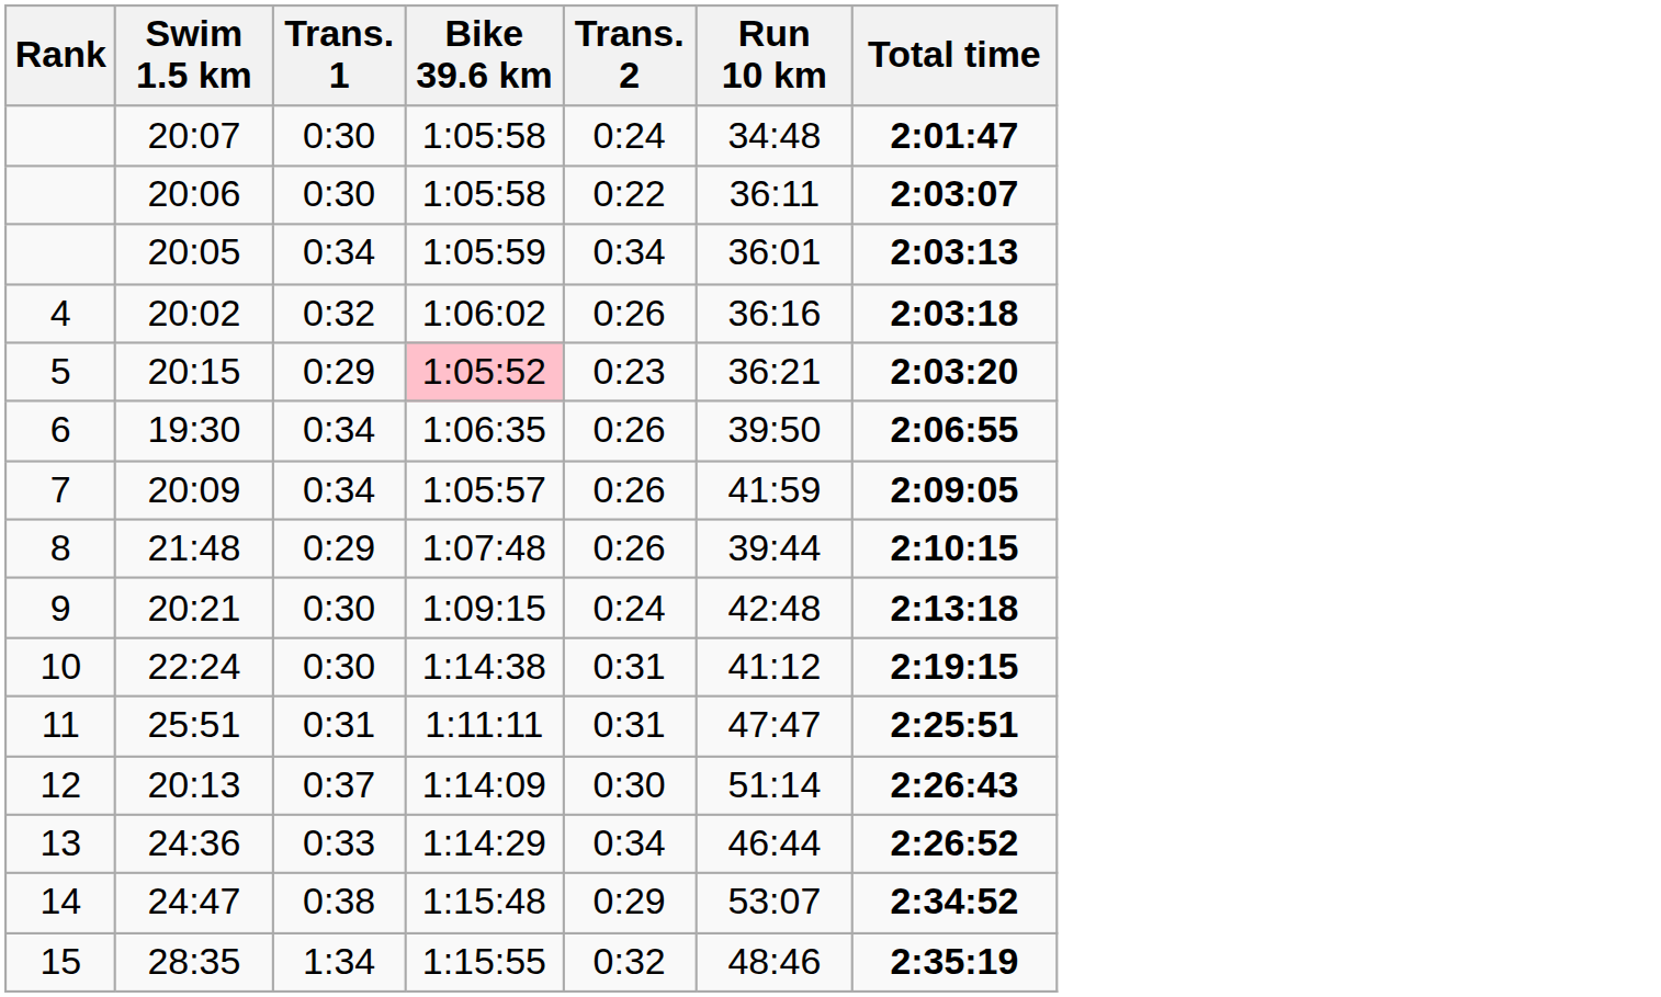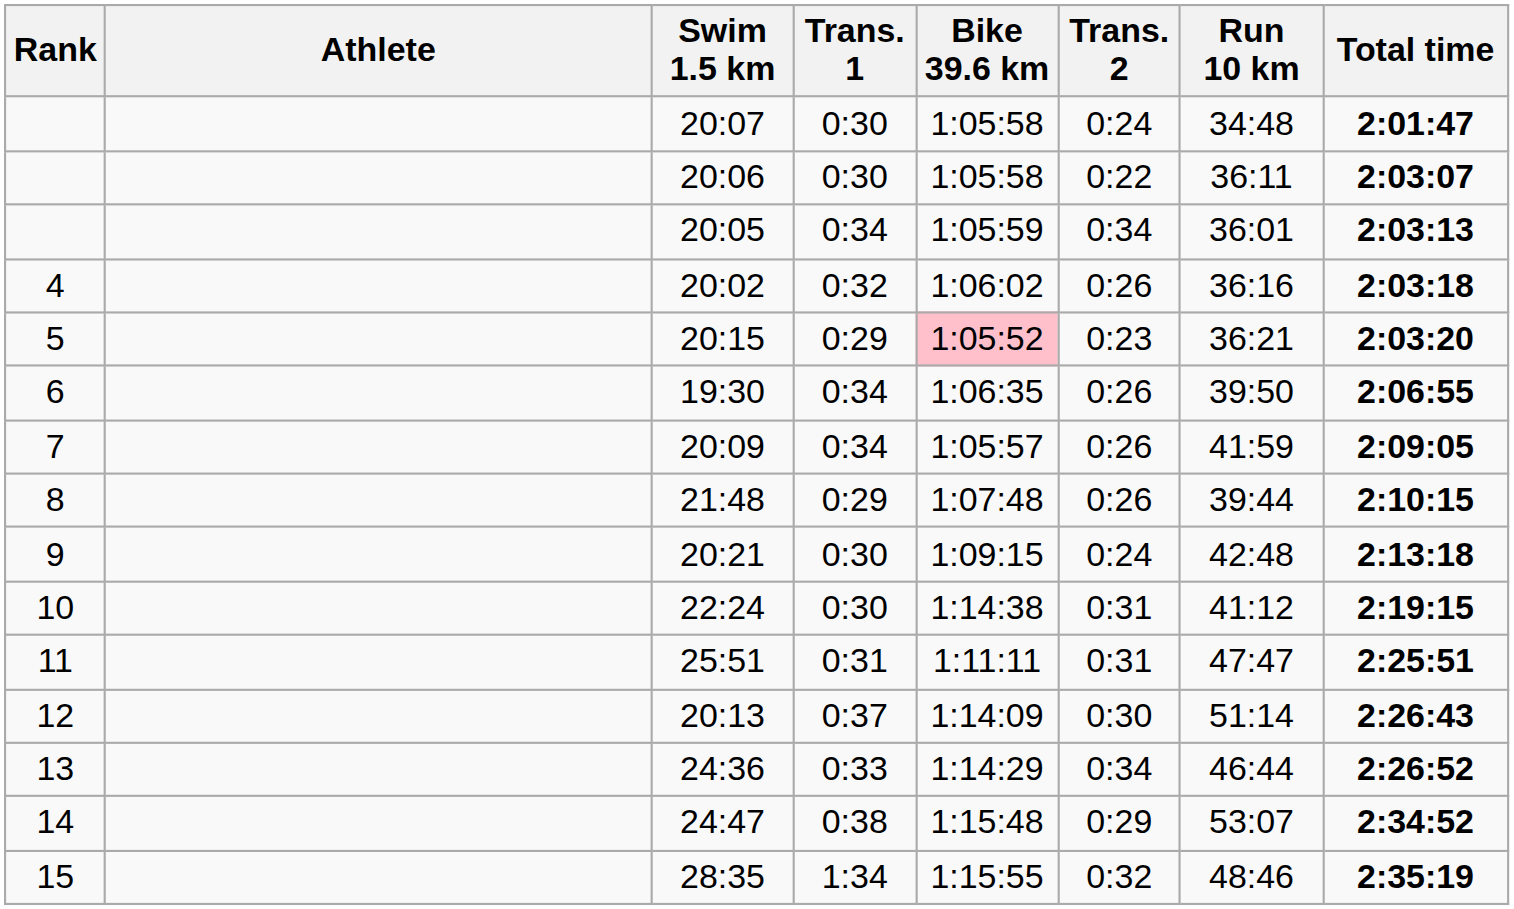+ column: Athlete
